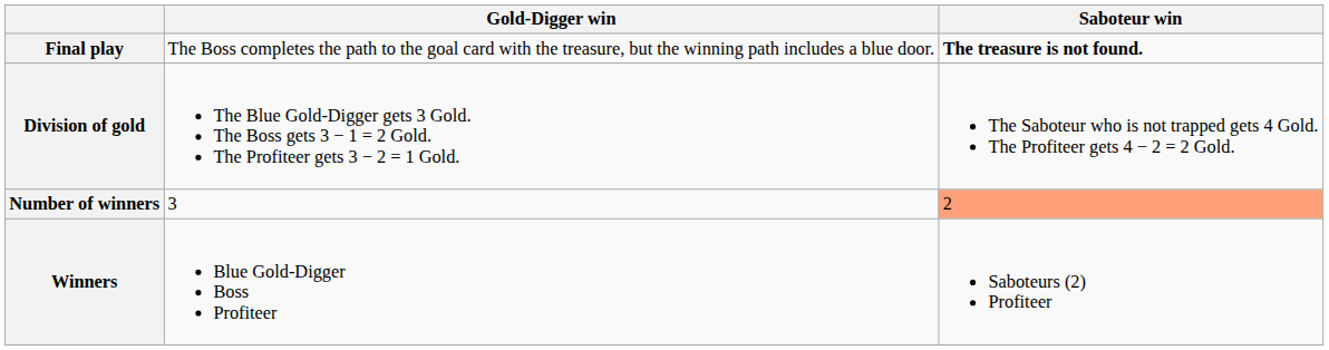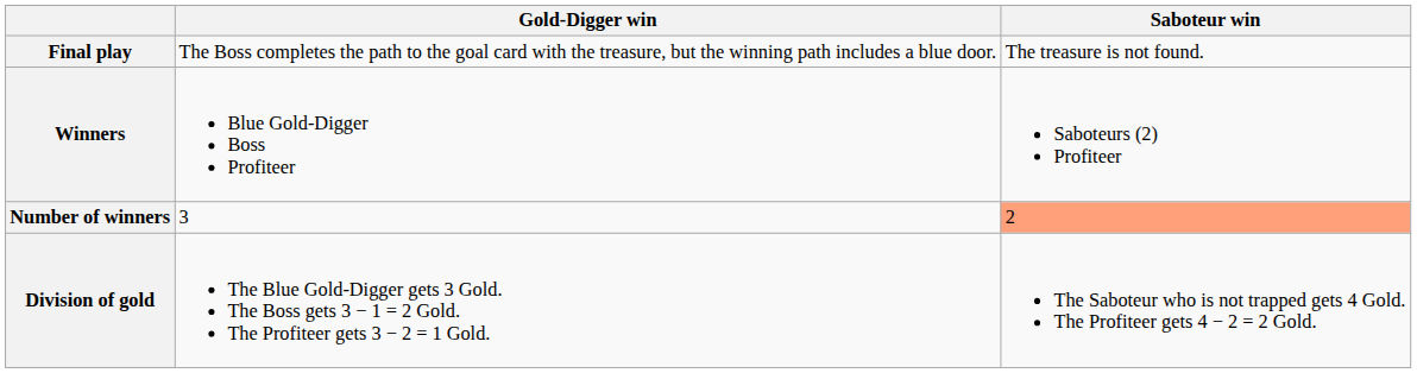Final play | Saboteur win: bold -> normal
rows swapped: Winners <-> Division of gold
